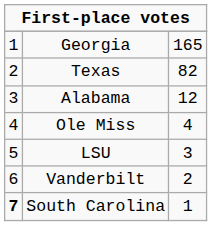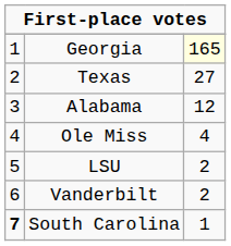Georgia | column 3: no background -> lightyellow background
Texas | column 3: 82 -> 27
LSU | column 3: 3 -> 2
